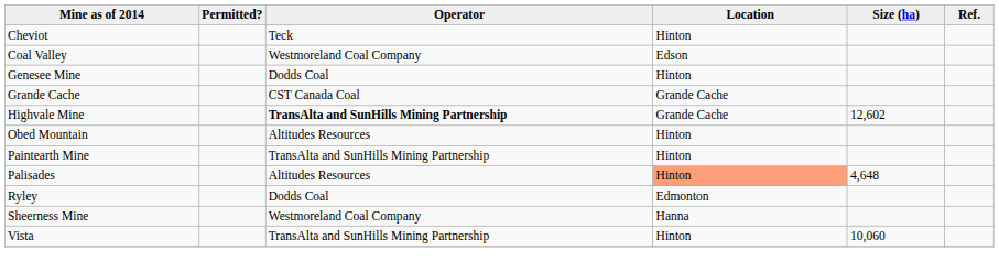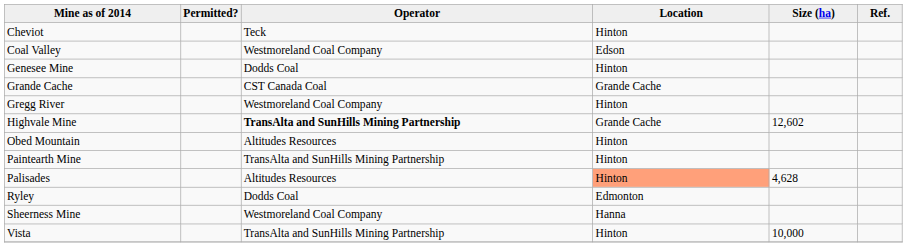+ row: Gregg River | Westmoreland Coal Company | Hinton
Palisades | Size (ha): 4,648 -> 4,628
Vista | Size (ha): 10,060 -> 10,000
